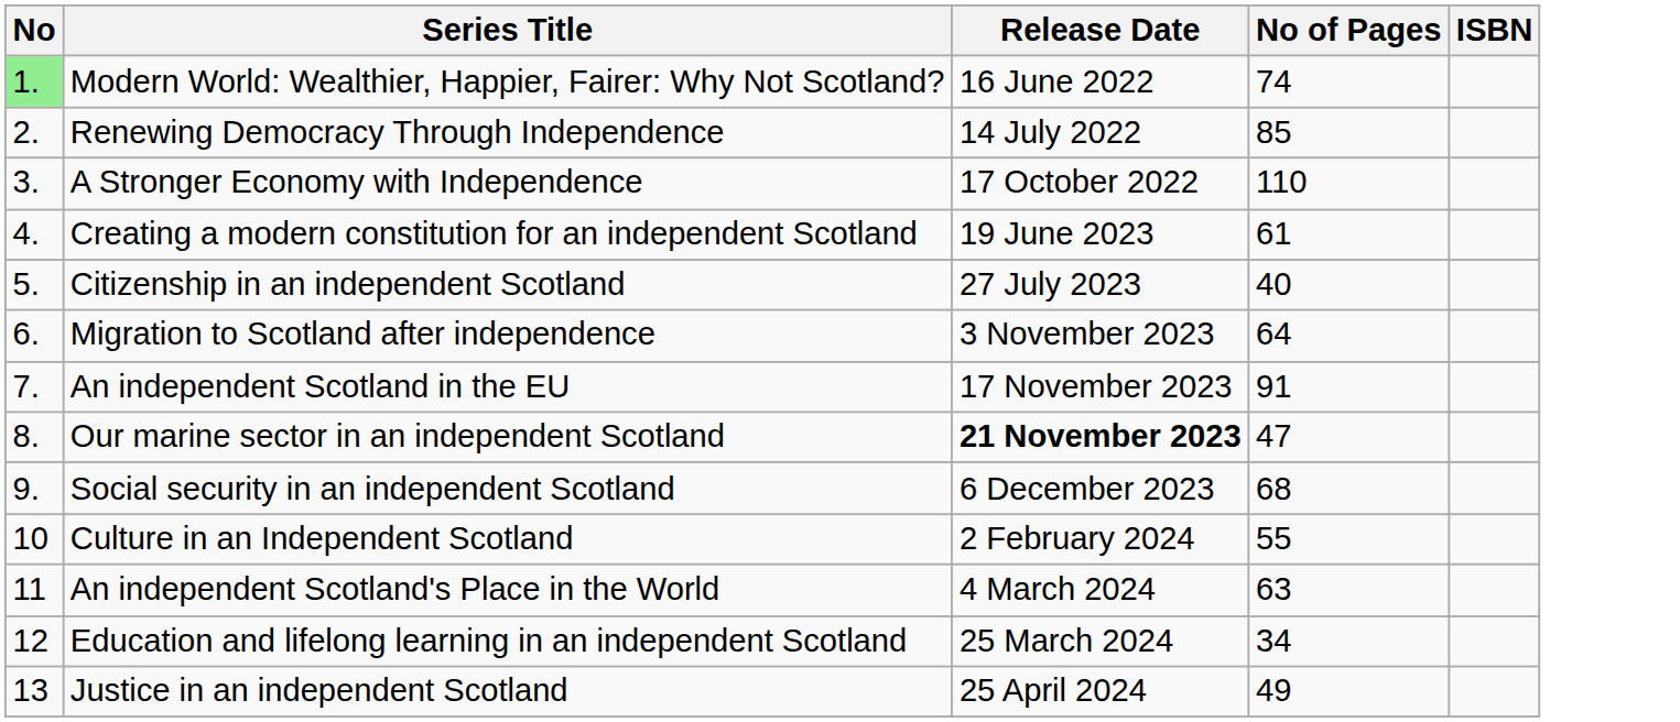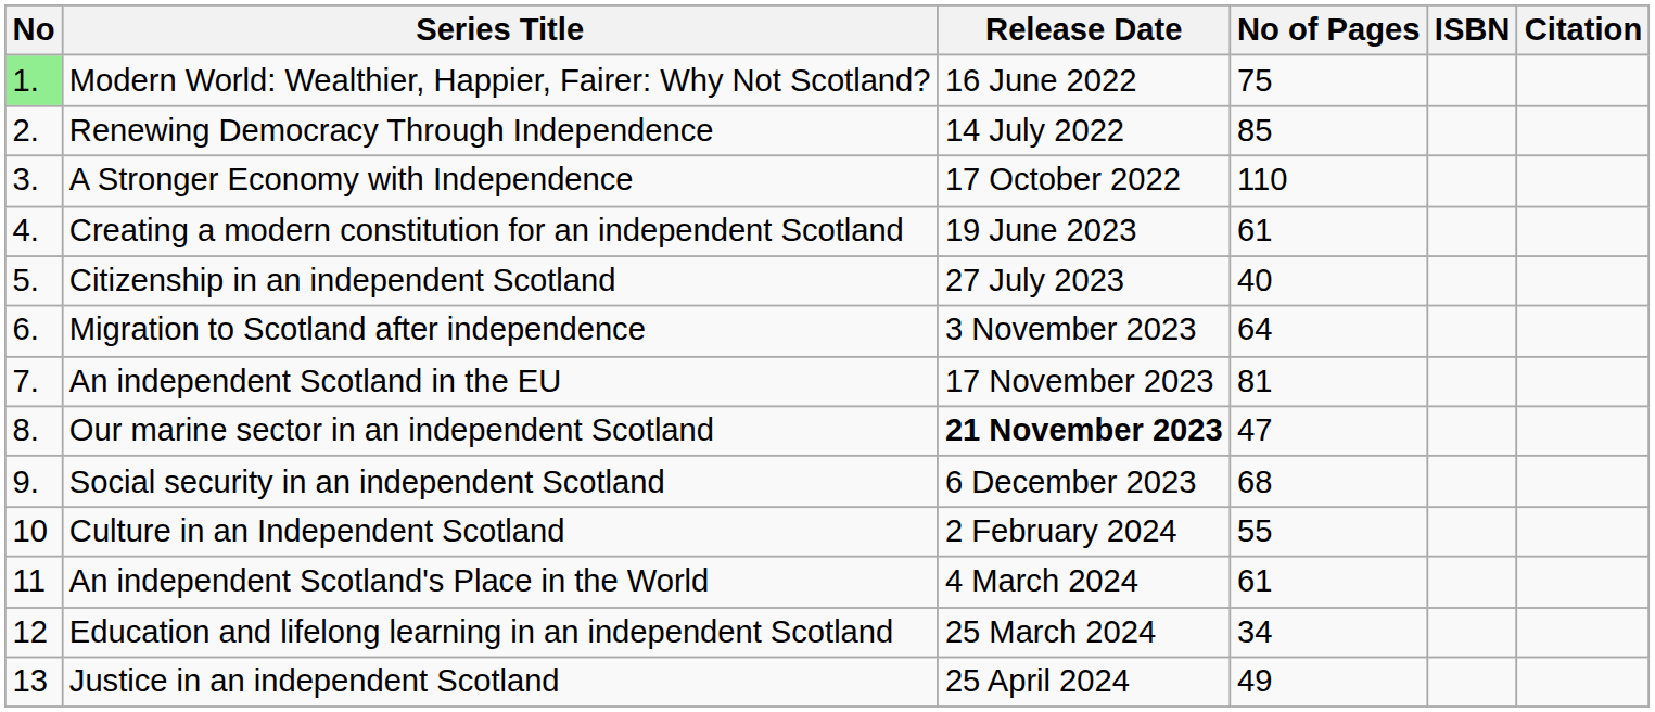+ column: Citation
Modern World: Wealthier, Happier, Fairer: Why Not Scotland? | No of Pages: 74 -> 75
An independent Scotland in the EU | No of Pages: 91 -> 81
An independent Scotland's Place in the World | No of Pages: 63 -> 61
